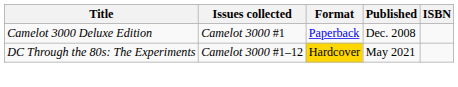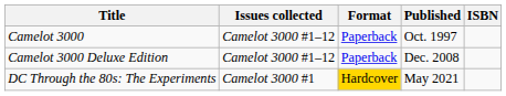+ row: Camelot 3000 | Camelot 3000 #1–12 | Paperback | Oct. 1997
Camelot 3000 Deluxe Edition | Issues collected: Camelot 3000 #1 -> Camelot 3000 #1–12
DC Through the 80s: The Experiments | Issues collected: Camelot 3000 #1–12 -> Camelot 3000 #1
